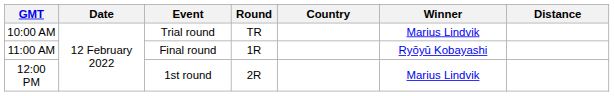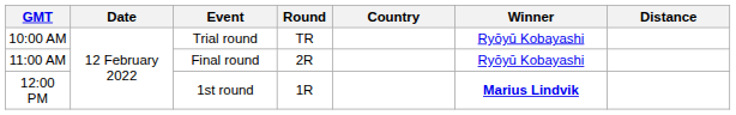10:00 AM | Winner: Marius Lindvik -> Ryōyū Kobayashi
11:00 AM | Round: 1R -> 2R
12:00 PM | Round: 2R -> 1R
12:00 PM | Winner: normal -> bold
